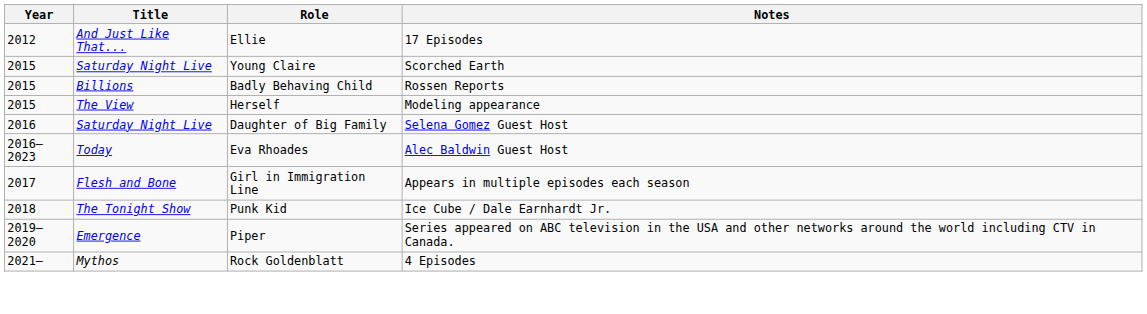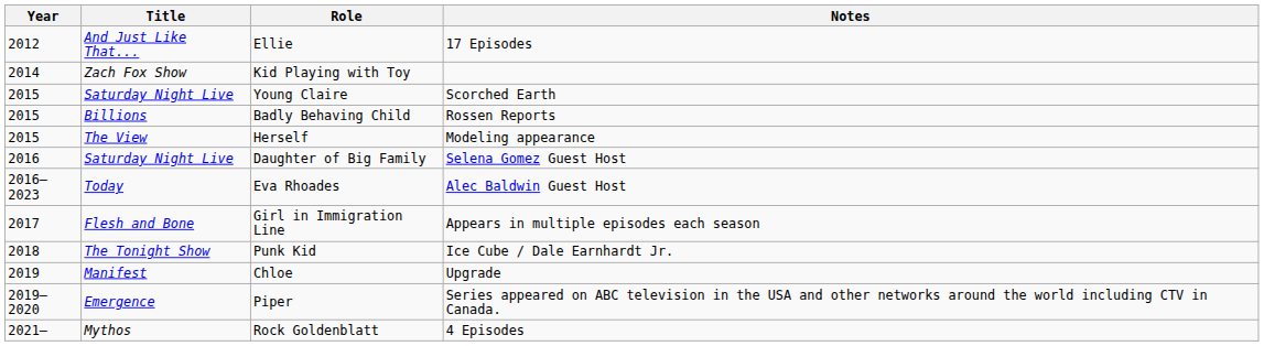+ row: 2014 | Zach Fox Show | Kid Playing with Toy
+ row: 2019 | Manifest | Chloe | Upgrade
